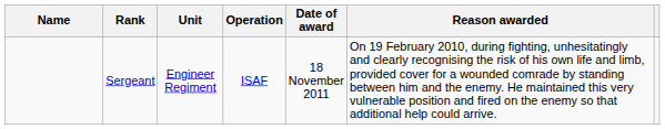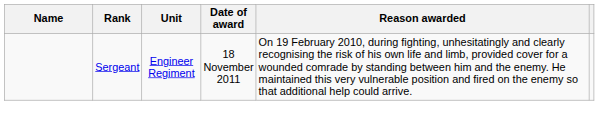- column: Operation | ISAF
